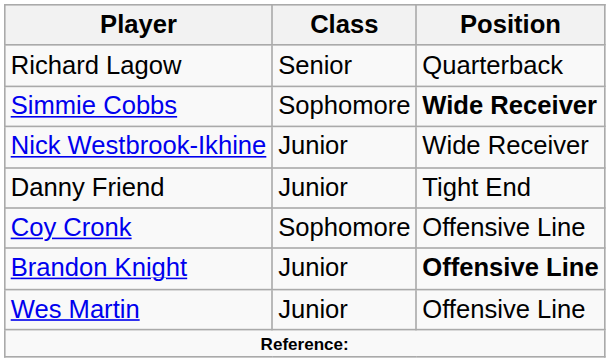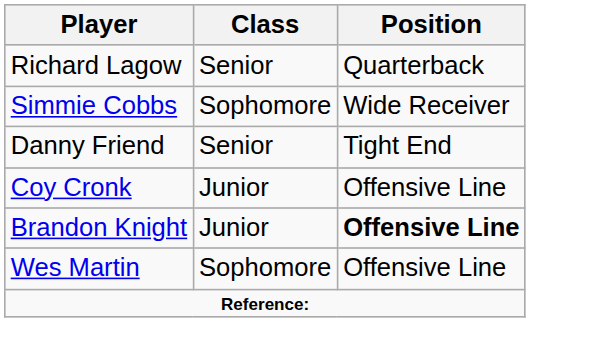Simmie Cobbs | Position: bold -> normal
- row: Nick Westbrook-Ikhine | Junior | Wide Receiver
Danny Friend | Class: Junior -> Senior
Coy Cronk | Class: Sophomore -> Junior
Wes Martin | Class: Junior -> Sophomore
